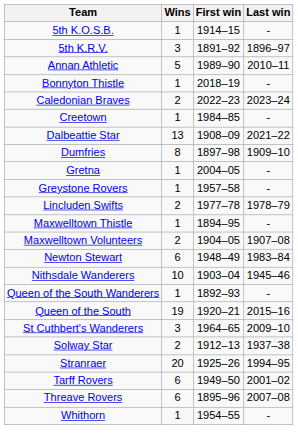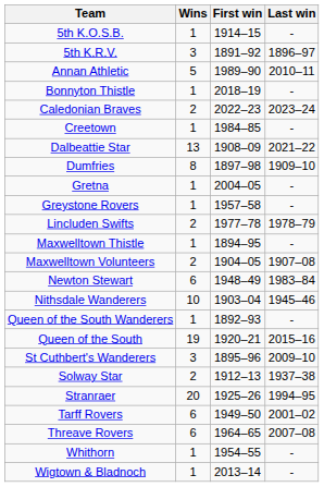St Cuthbert's Wanderers | First win: 1964–65 -> 1895–96
Threave Rovers | First win: 1895–96 -> 1964–65
+ row: Wigtown & Bladnoch | 1 | 2013–14 | -
